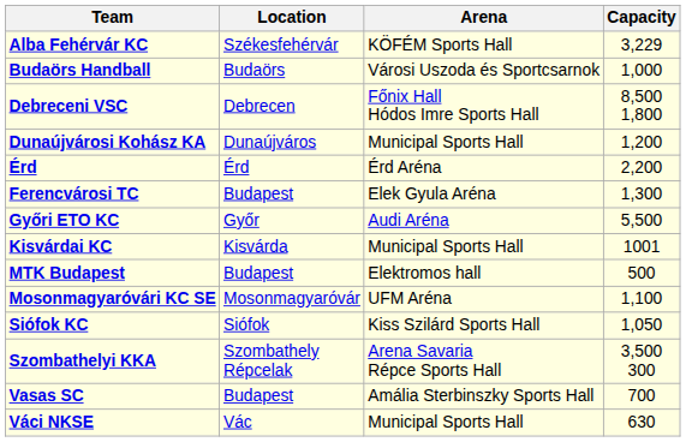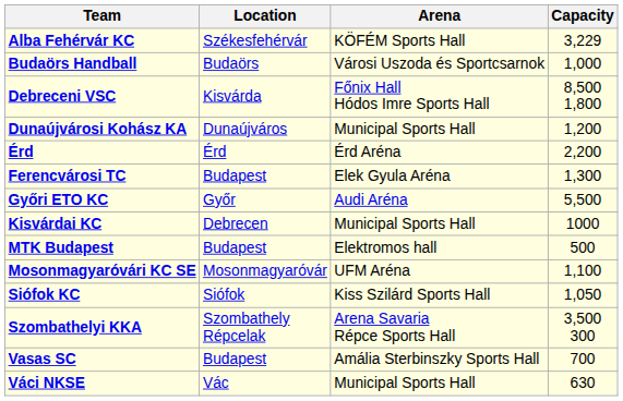Debreceni VSC | Location: Debrecen -> Kisvárda
Kisvárdai KC | Location: Kisvárda -> Debrecen
Kisvárdai KC | Capacity: 1001 -> 1000
